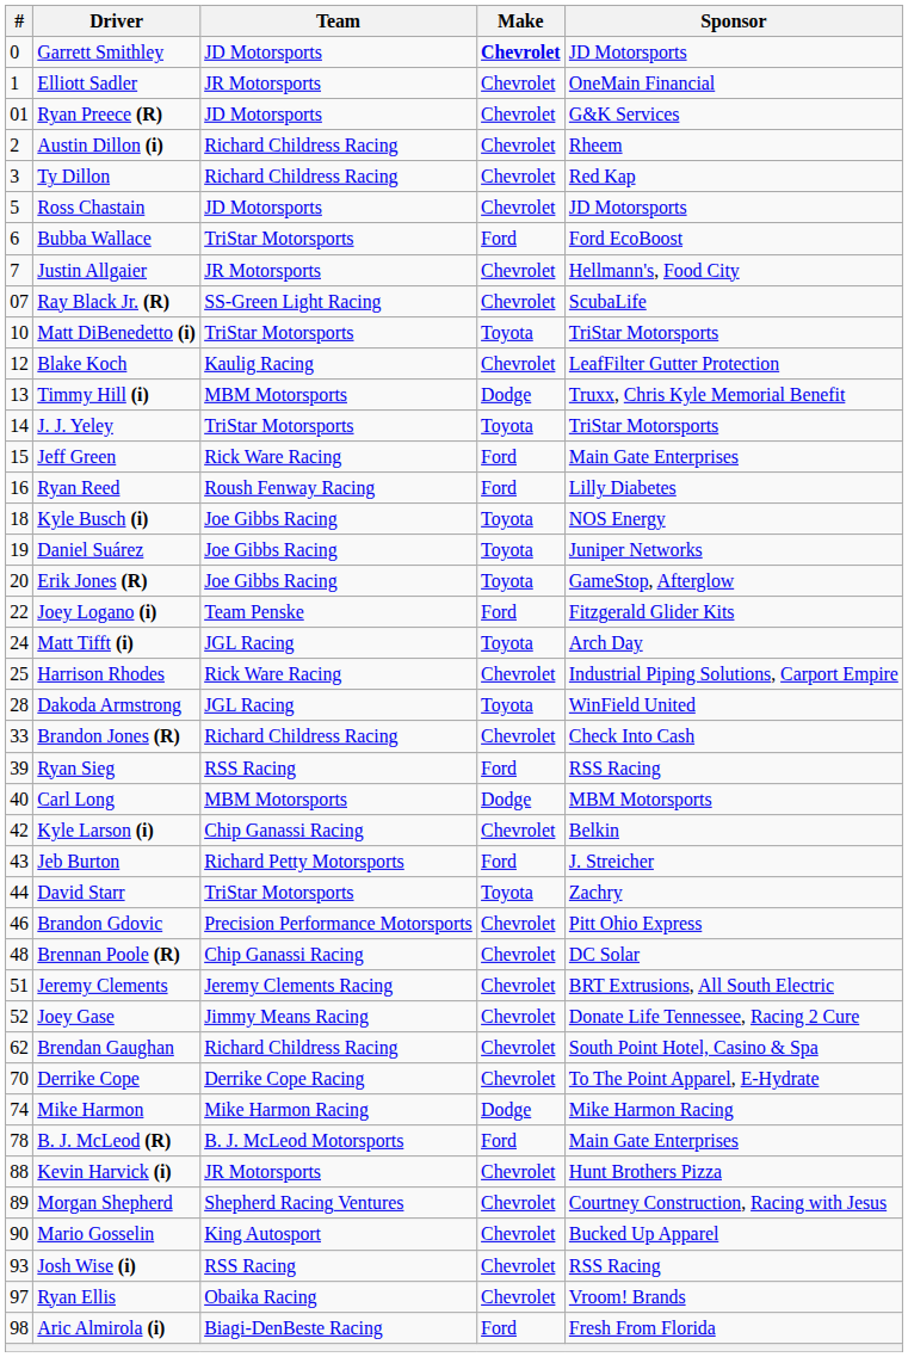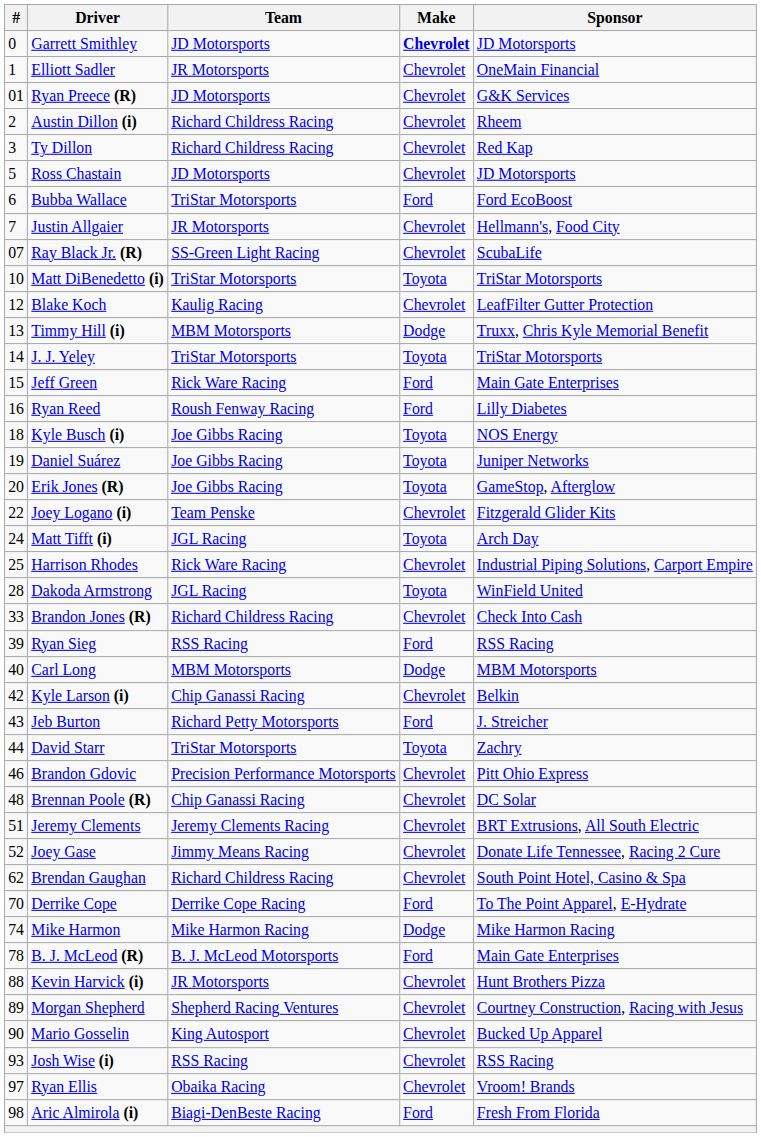Joey Logano (i) | Make: Ford -> Chevrolet
Derrike Cope | Make: Chevrolet -> Ford
